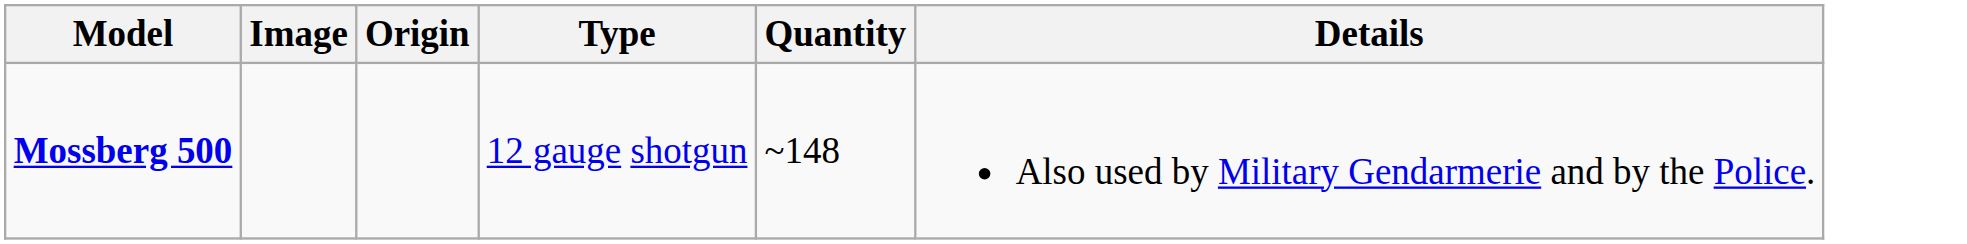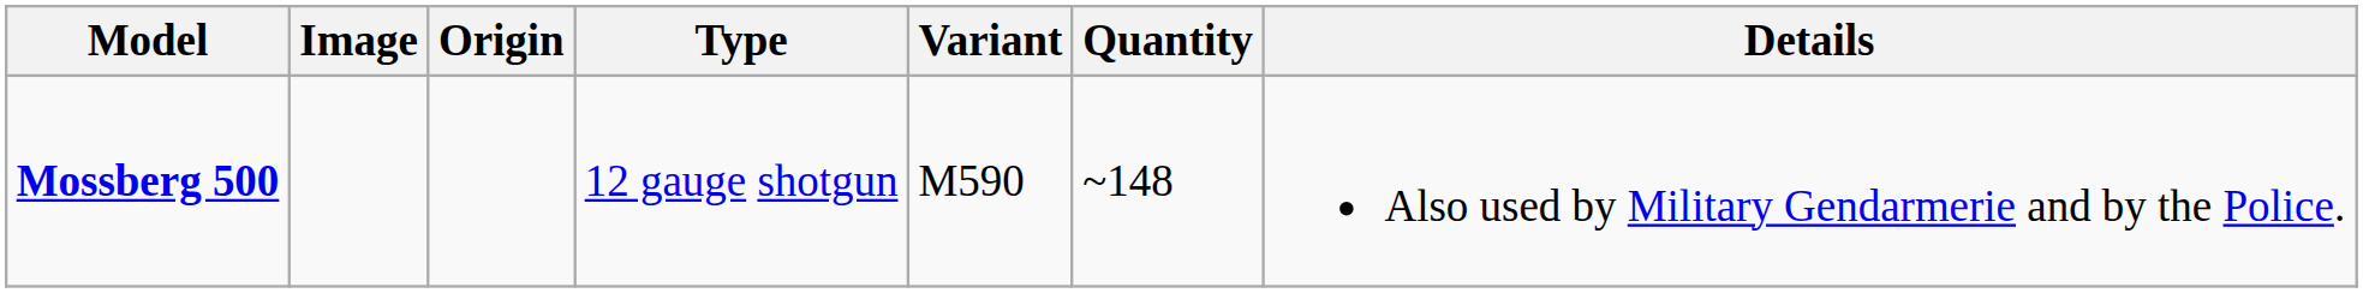+ column: Variant | M590
